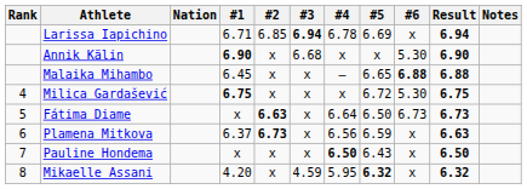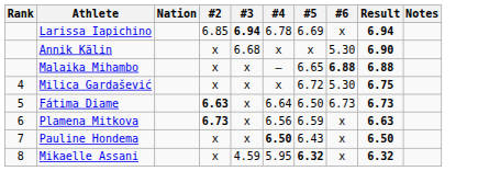- column: #1 | 6.71 | 6.90 | 6.45 | 6.75 | x | 6.37 | x | 4.20
